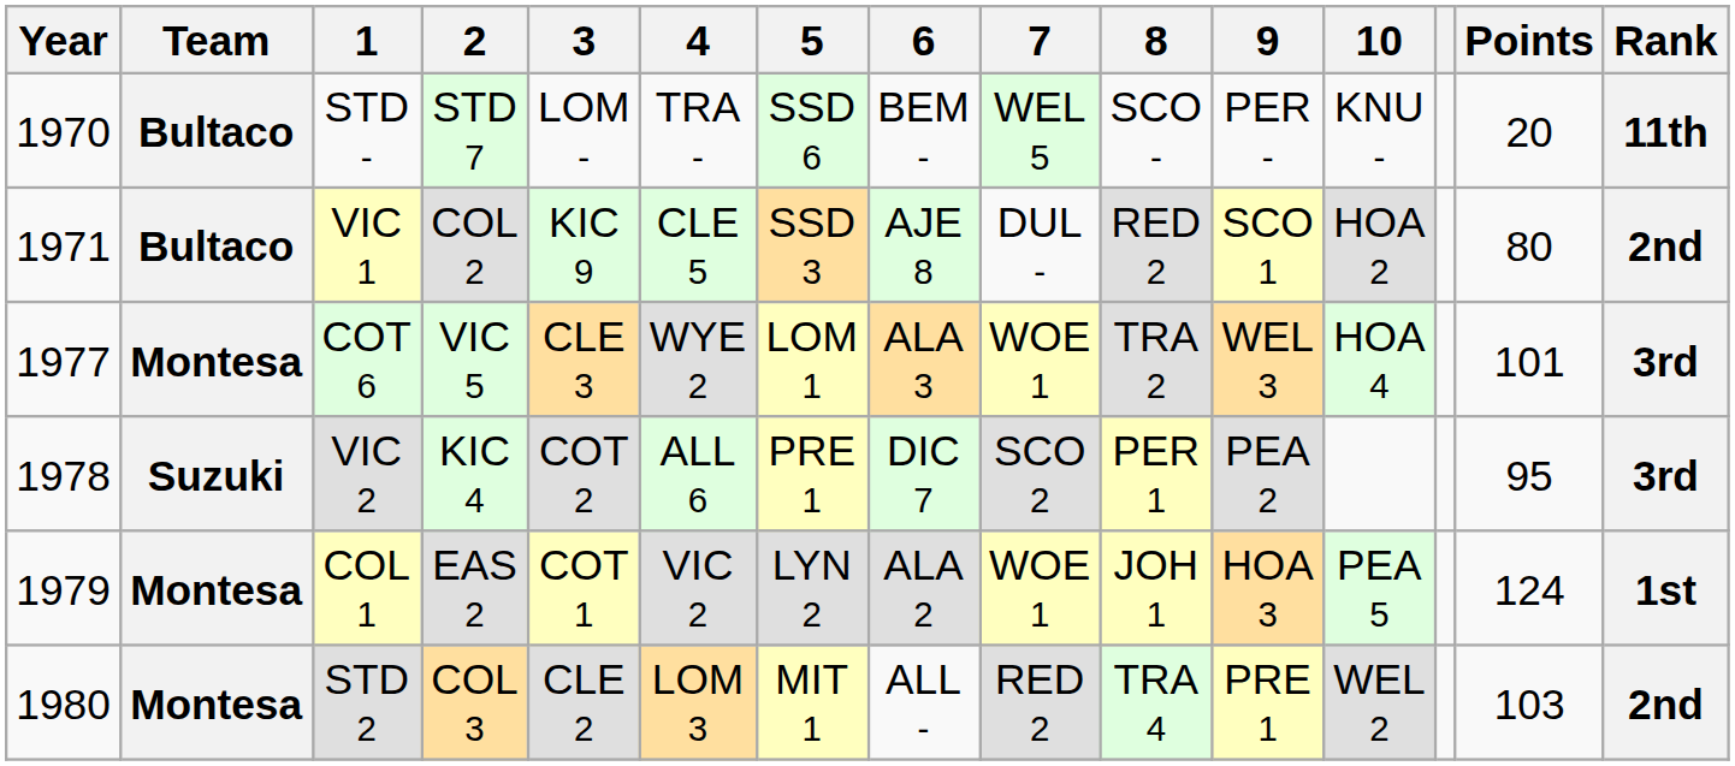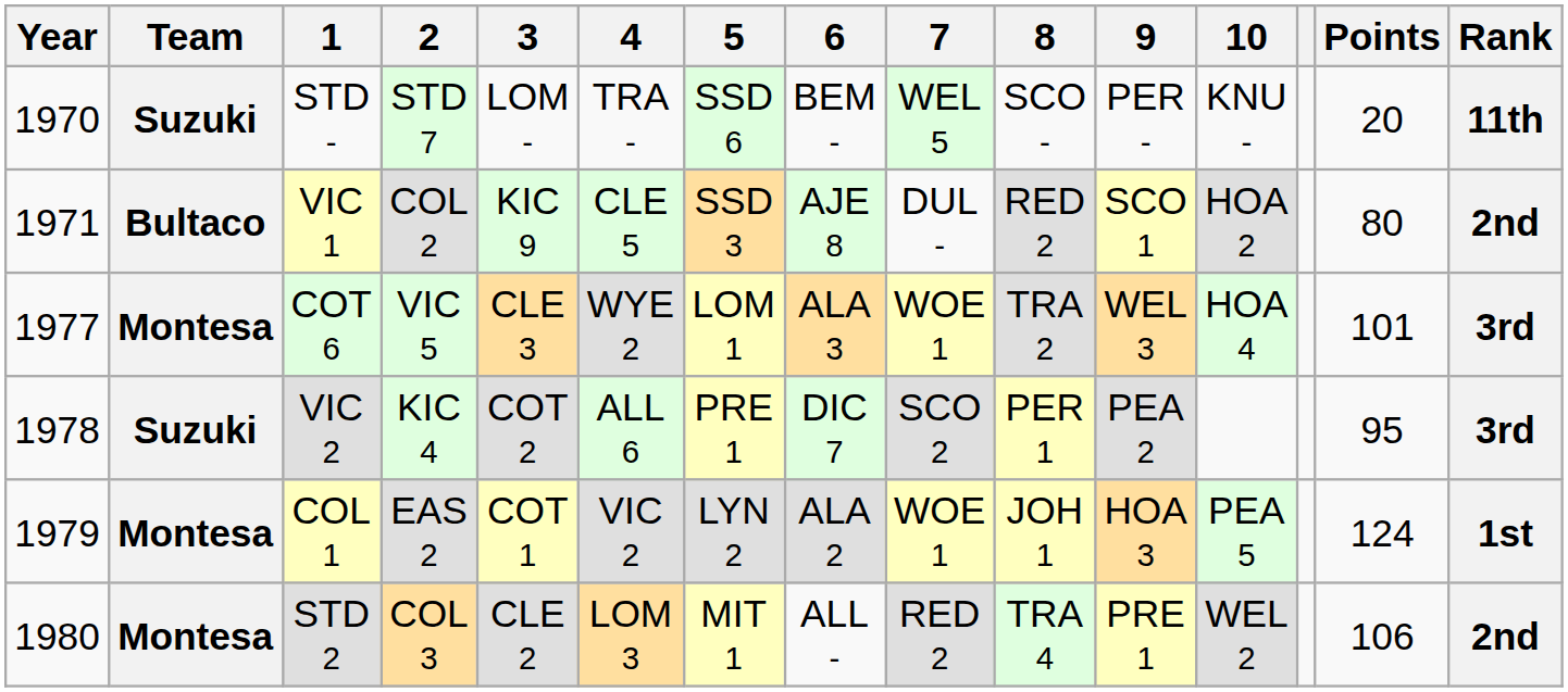STD - | Team: Bultaco -> Suzuki
STD 2 | Points: 103 -> 106
